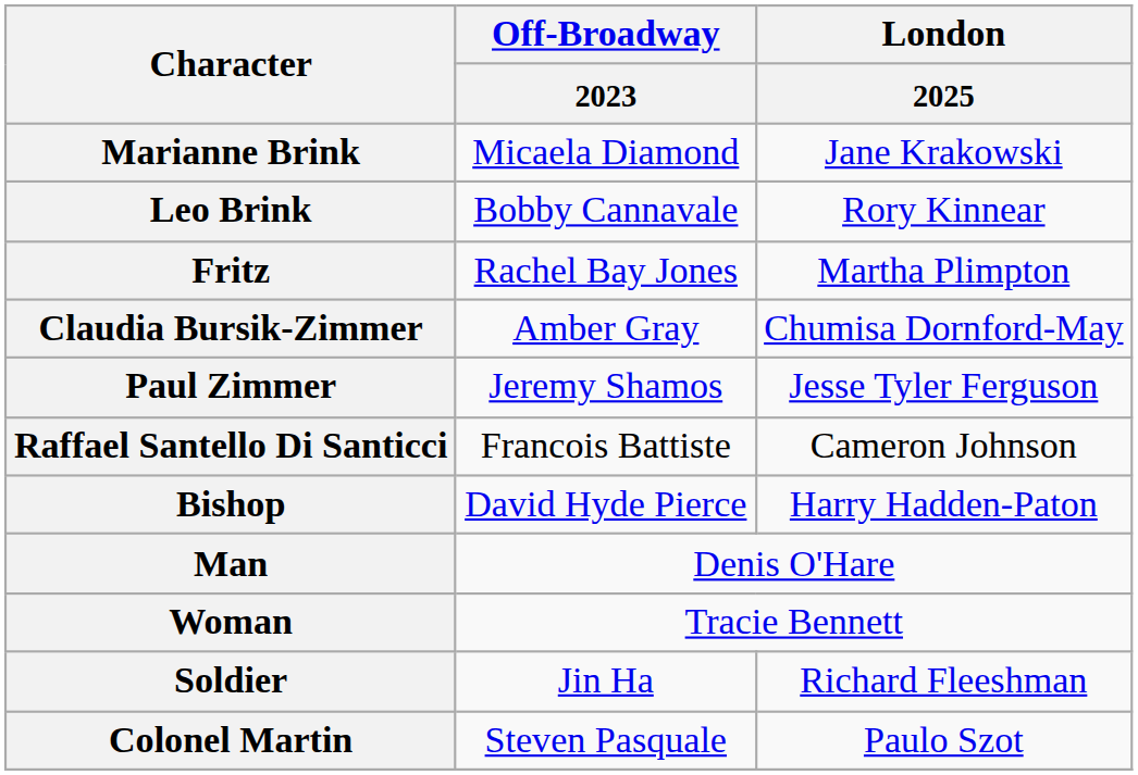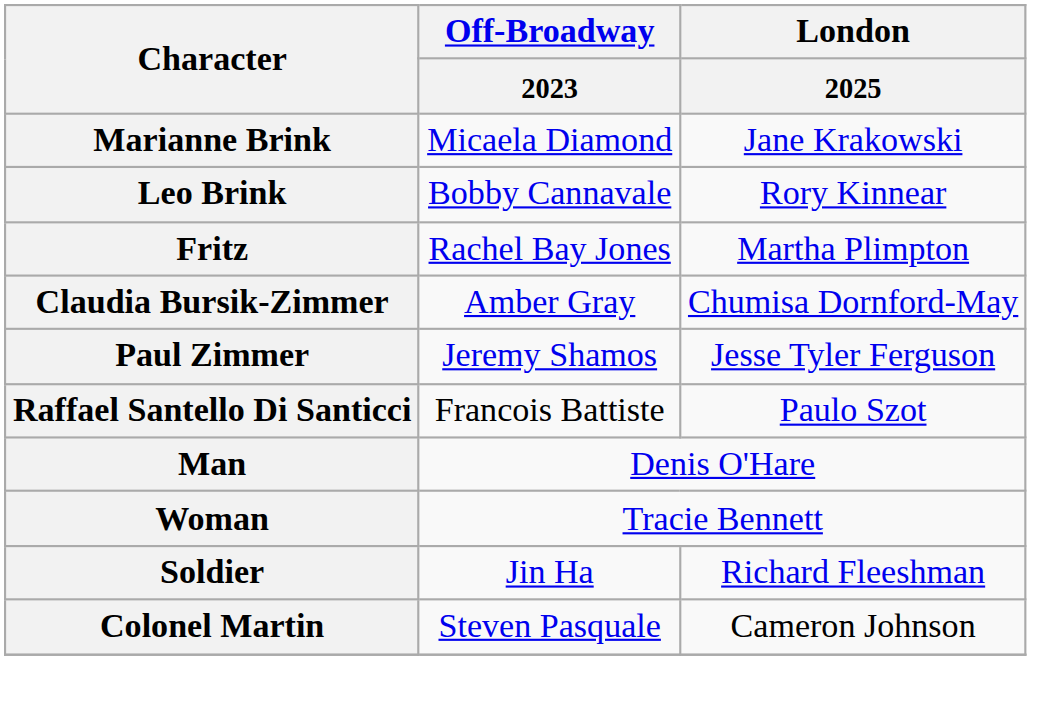Raffael Santello Di Santicci | London / 2025: Cameron Johnson -> Paulo Szot
- row: Bishop | David Hyde Pierce | Harry Hadden-Paton
Colonel Martin | London / 2025: Paulo Szot -> Cameron Johnson
